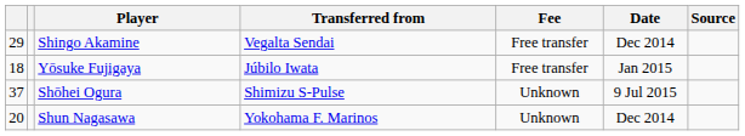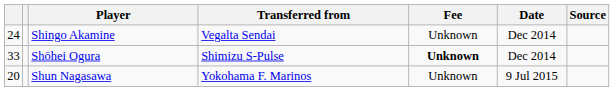Shingo Akamine | column 1: 29 -> 24
Shingo Akamine | Fee: Free transfer -> Unknown
- row: 18 | Yōsuke Fujigaya | Júbilo Iwata | Free transfer | Jan 2015
Shōhei Ogura | column 1: 37 -> 33
Shōhei Ogura | Fee: normal -> bold
Shōhei Ogura | Date: 9 Jul 2015 -> Dec 2014
Shun Nagasawa | Date: Dec 2014 -> 9 Jul 2015
